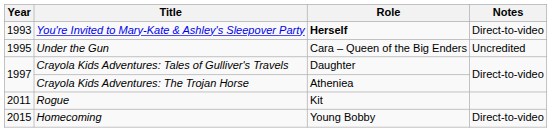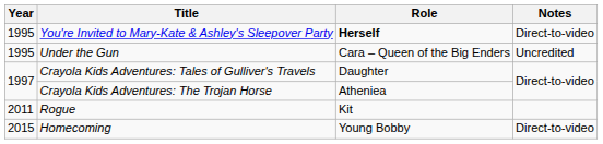You're Invited to Mary-Kate & Ashley's Sleepover Party | Year: 1993 -> 1995
